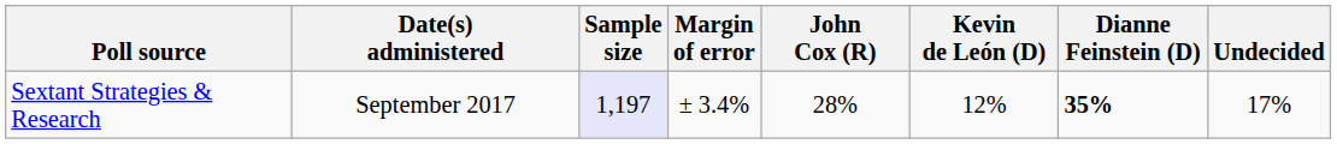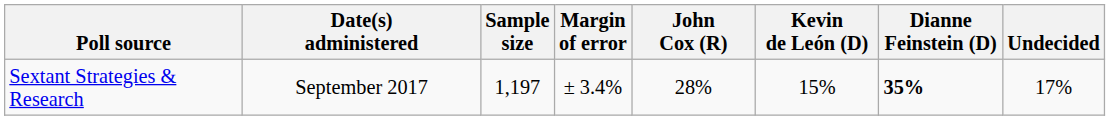Sextant Strategies & Research | Sample size: lavender background -> no background
Sextant Strategies & Research | Kevin de León (D): 12% -> 15%
